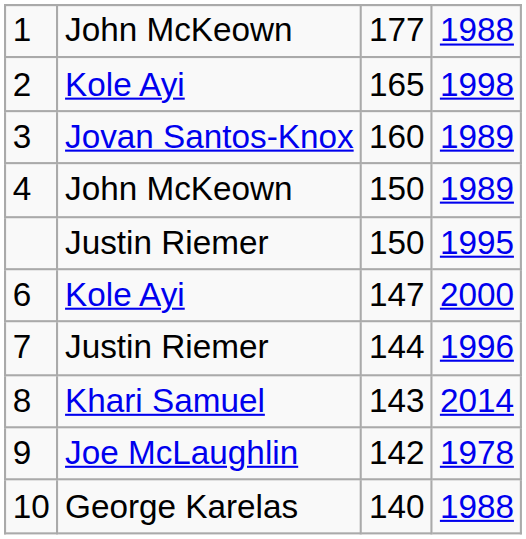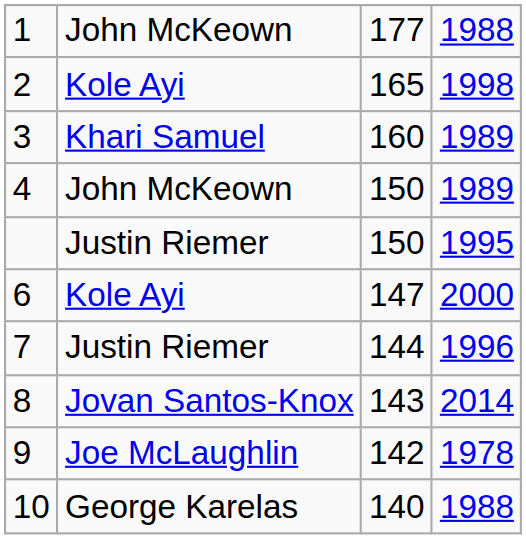3 | column 2: Jovan Santos-Knox -> Khari Samuel
8 | column 2: Khari Samuel -> Jovan Santos-Knox
